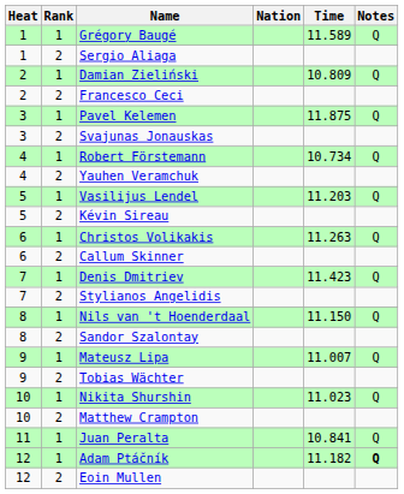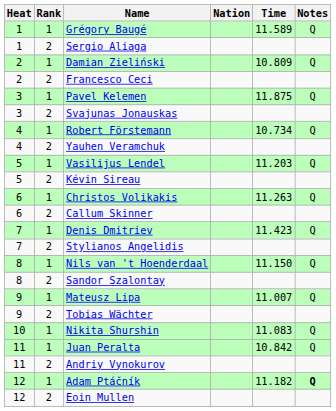Nikita Shurshin | Time: 11.023 -> 11.083
- row: 10 | 2 | Matthew Crampton
Juan Peralta | Time: 10.841 -> 10.842
+ row: 11 | 2 | Andriy Vynokurov
